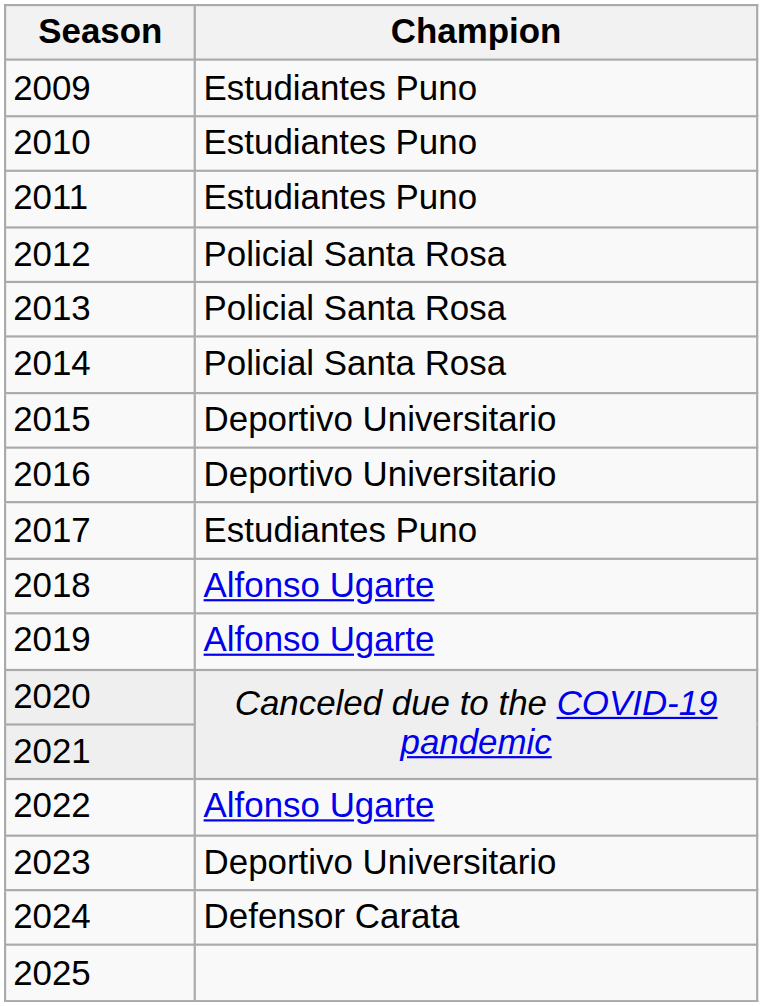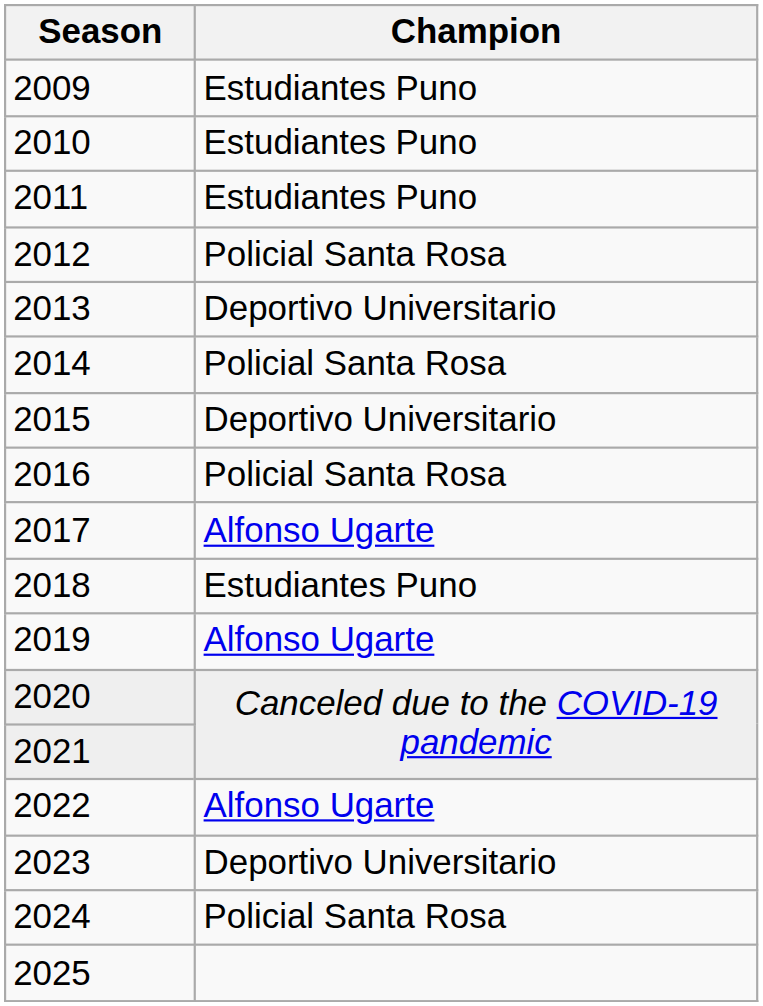2013 | Champion: Policial Santa Rosa -> Deportivo Universitario
2016 | Champion: Deportivo Universitario -> Policial Santa Rosa
2017 | Champion: Estudiantes Puno -> Alfonso Ugarte
2018 | Champion: Alfonso Ugarte -> Estudiantes Puno
2024 | Champion: Defensor Carata -> Policial Santa Rosa
